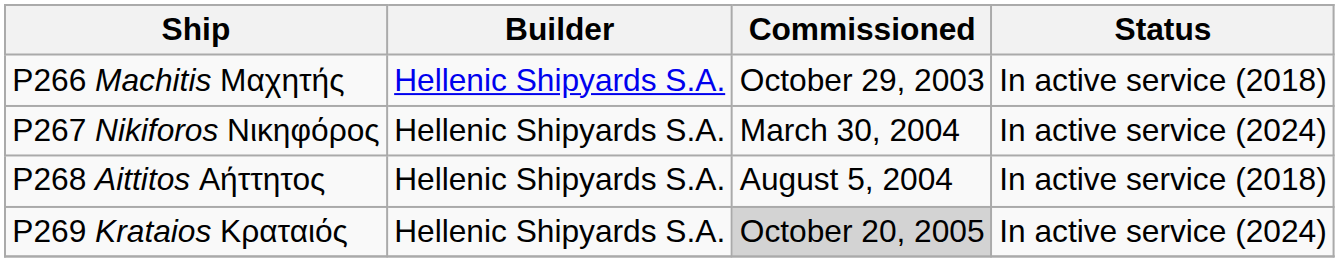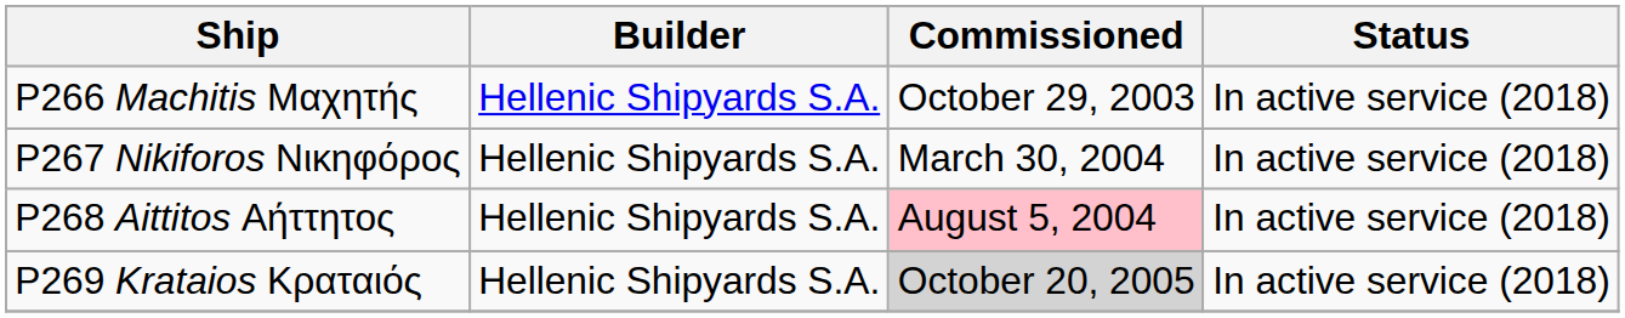P267 Nikiforos Νικηφόρος | Status: In active service (2024) -> In active service (2018)
P268 Aittitos Αήττητος | Commissioned: no background -> pink background
P269 Krataios Κραταιός | Status: In active service (2024) -> In active service (2018)
